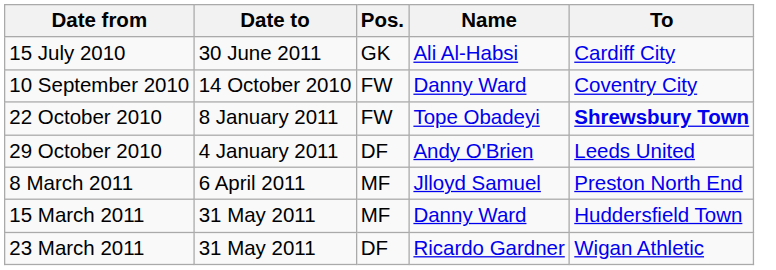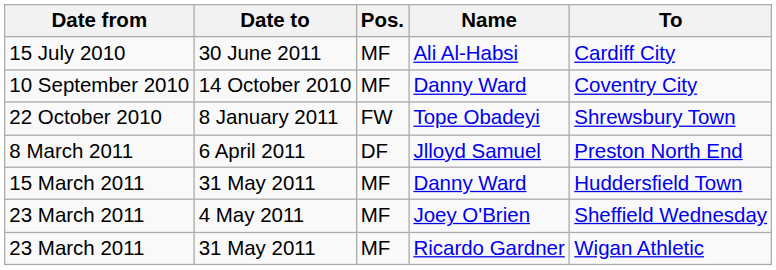15 July 2010 | Pos.: GK -> MF
10 September 2010 | Pos.: FW -> MF
22 October 2010 | To: bold -> normal
- row: 29 October 2010 | 4 January 2011 | DF | Andy O'Brien | Leeds United
8 March 2011 | Pos.: MF -> DF
+ row: 23 March 2011 | 4 May 2011 | MF | Joey O'Brien | Sheffield Wednesday
23 March 2011 / 31 May 2011 | Pos.: DF -> MF
